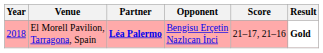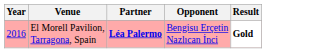- column: Score | 21–17, 21–16
El Morell Pavilion, Tarragona, Spain | Year: 2018 -> 2016
